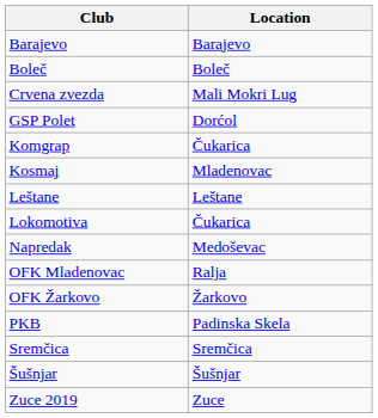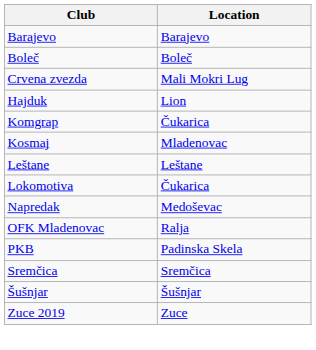- row: GSP Polet | Dorćol
+ row: Hajduk | Lion
- row: OFK Žarkovo | Žarkovo
